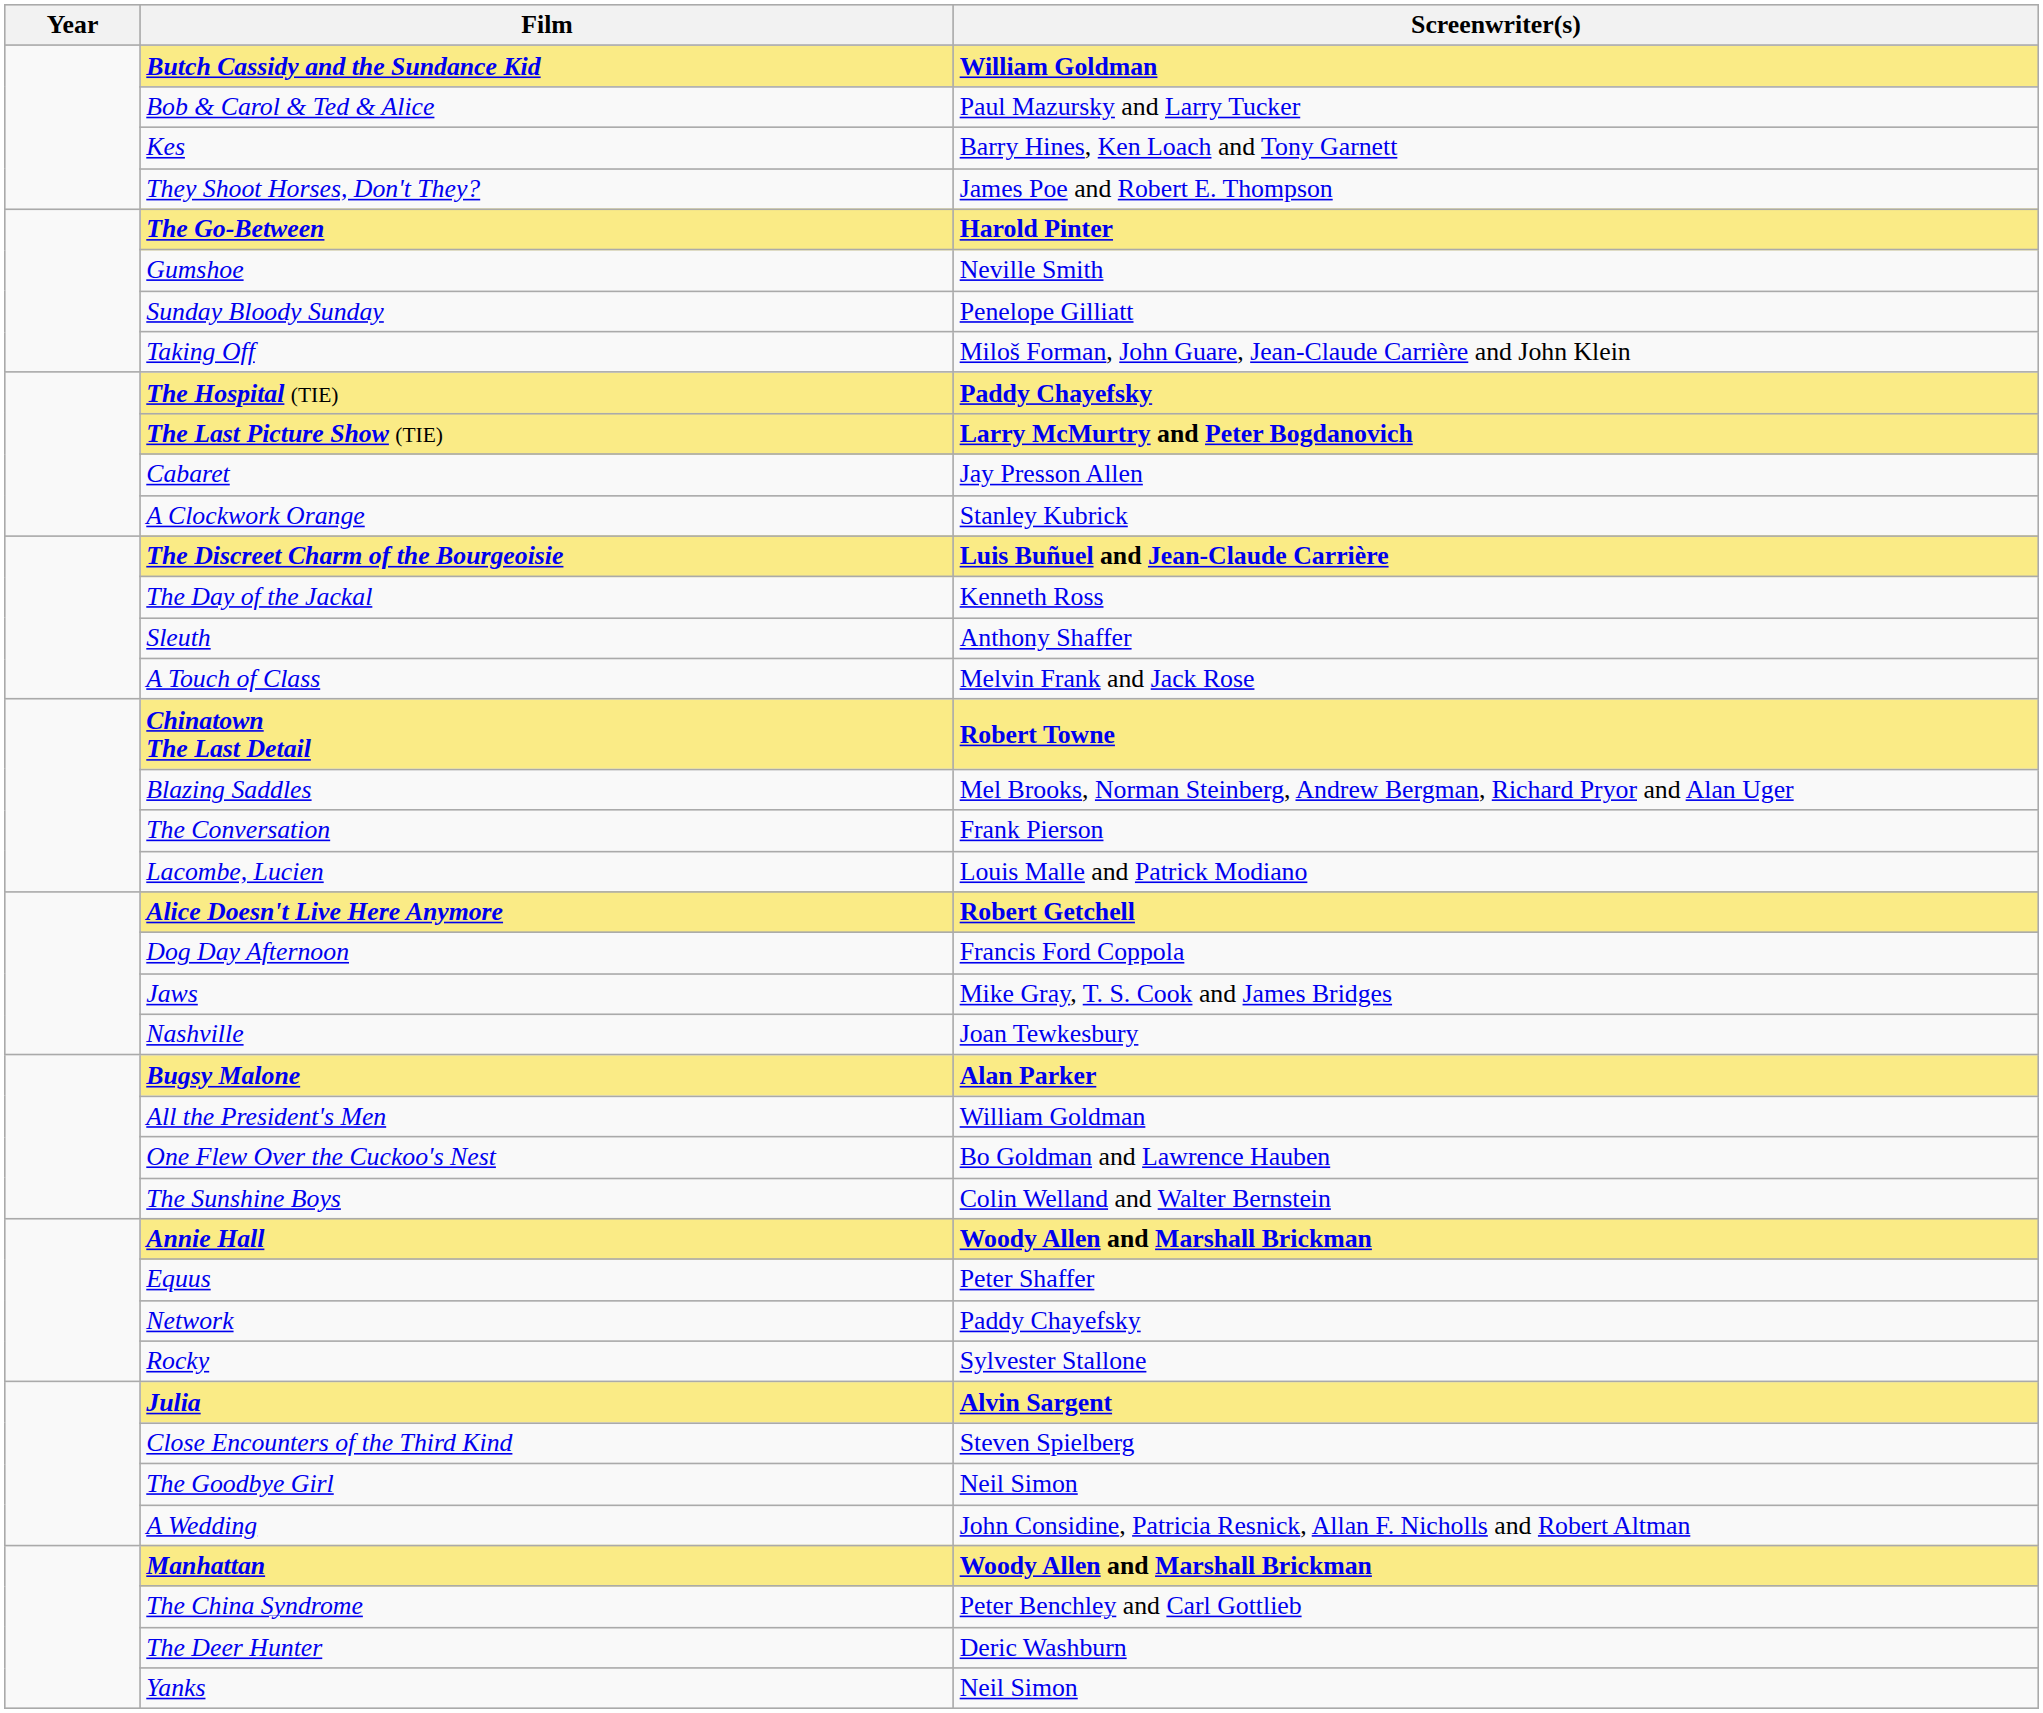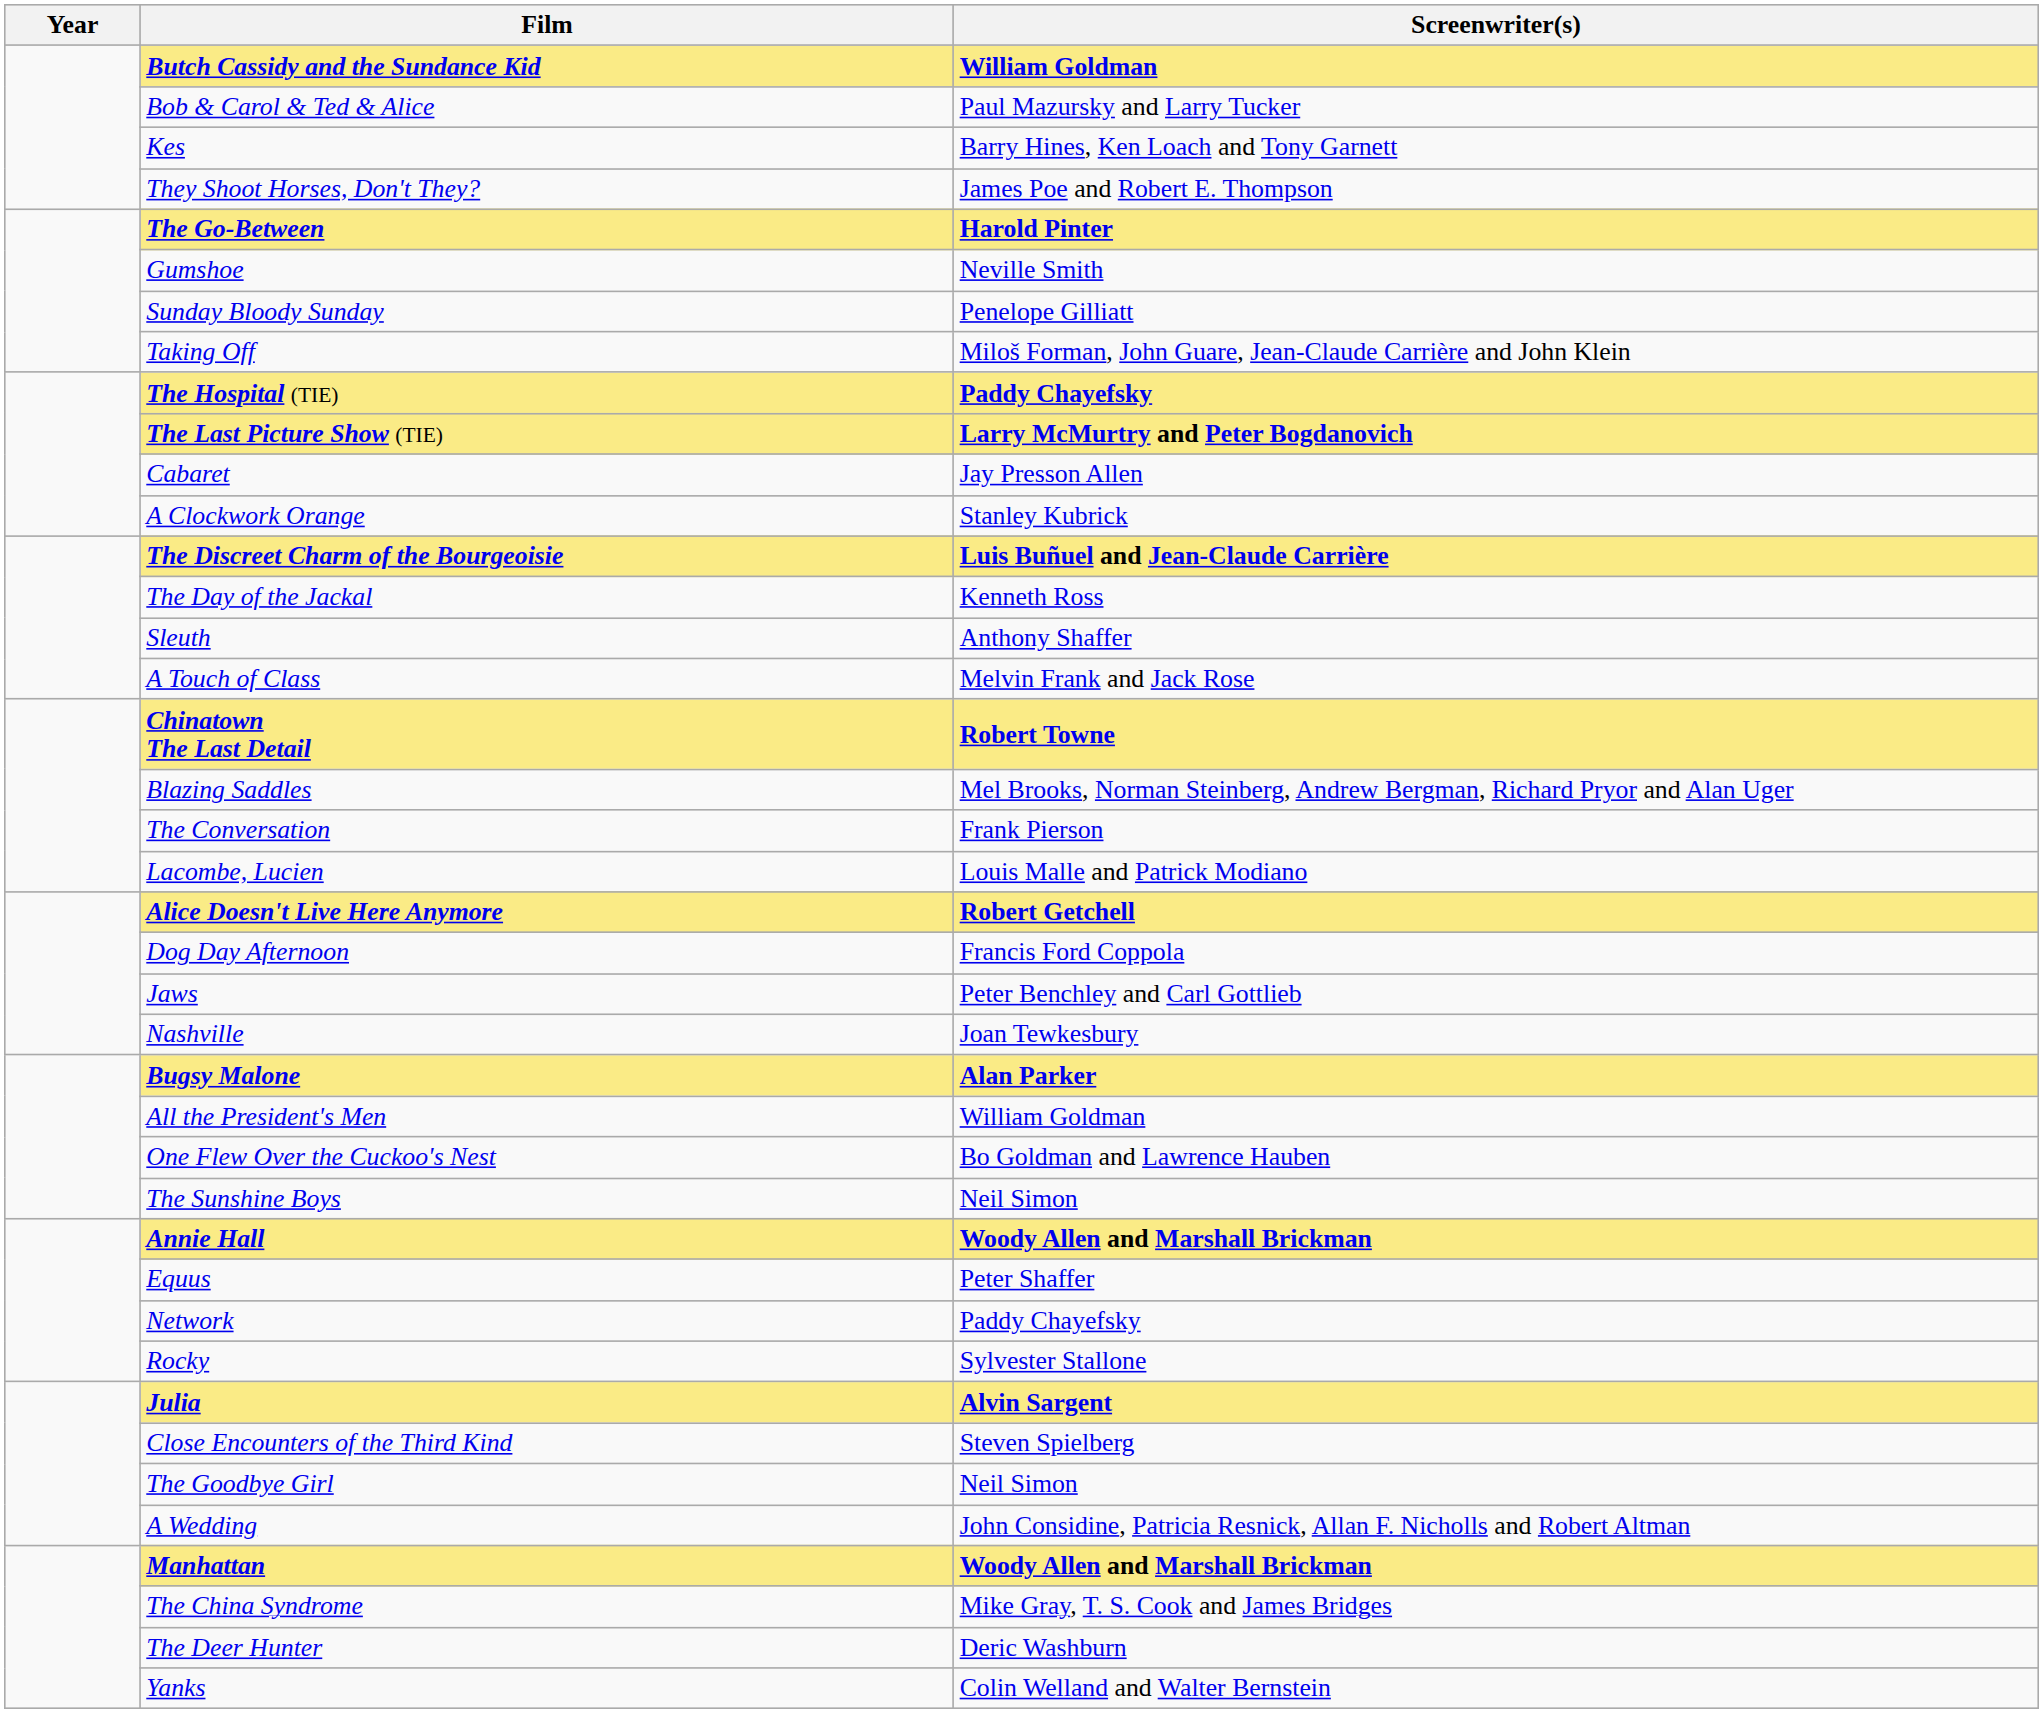Jaws | Screenwriter(s): Mike Gray, T. S. Cook and James Bridges -> Peter Benchley and Carl Gottlieb
The Sunshine Boys | Screenwriter(s): Colin Welland and Walter Bernstein -> Neil Simon
The China Syndrome | Screenwriter(s): Peter Benchley and Carl Gottlieb -> Mike Gray, T. S. Cook and James Bridges
Yanks | Screenwriter(s): Neil Simon -> Colin Welland and Walter Bernstein
